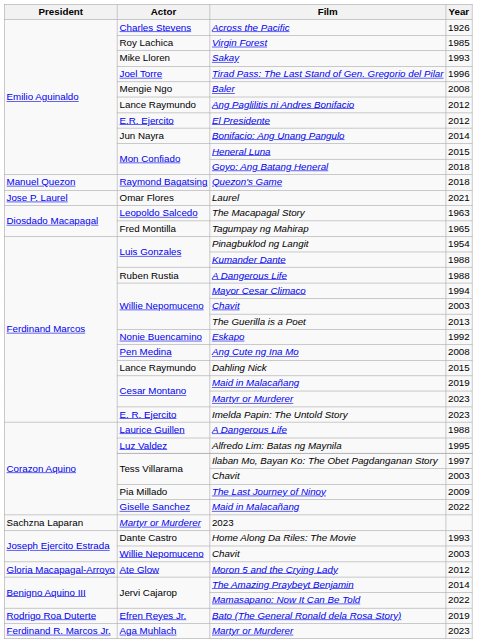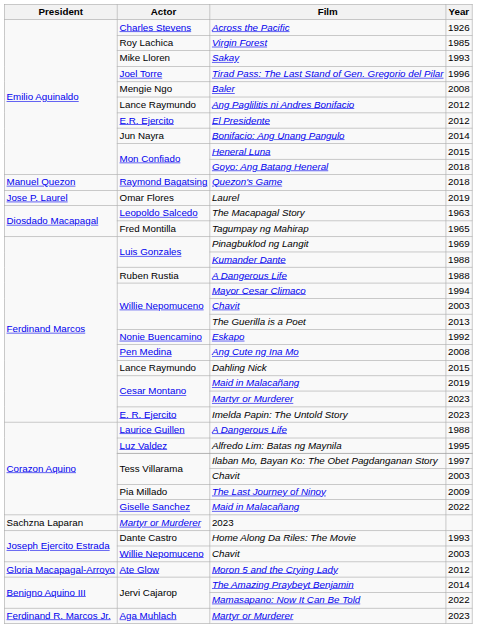Laurel | Year: 2021 -> 2019
Pinagbuklod ng Langit | Year: 1954 -> 1969
- row: Rodrigo Roa Duterte | Efren Reyes Jr. | Bato (The General Ronald dela Rosa Story) | 2019
